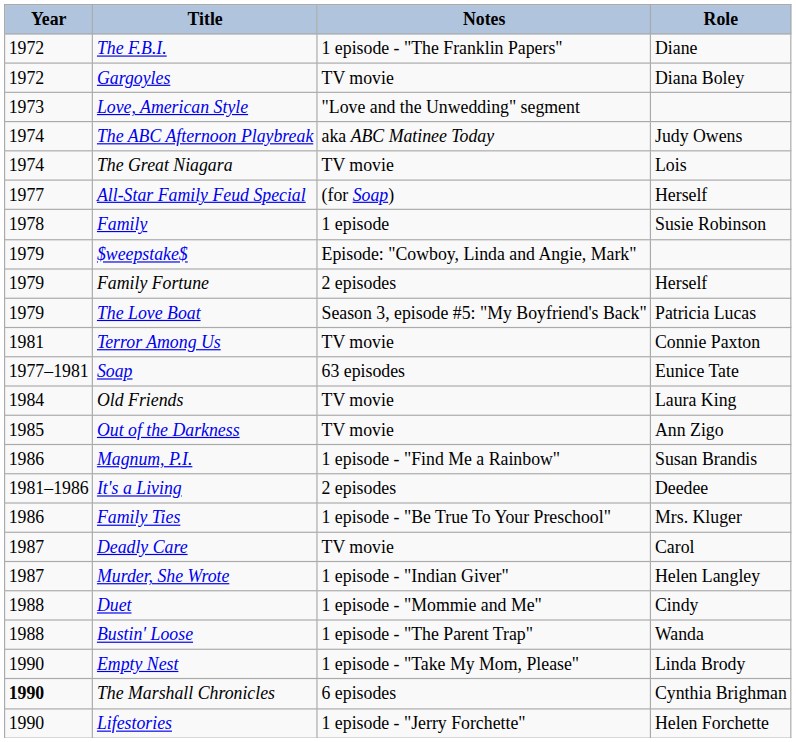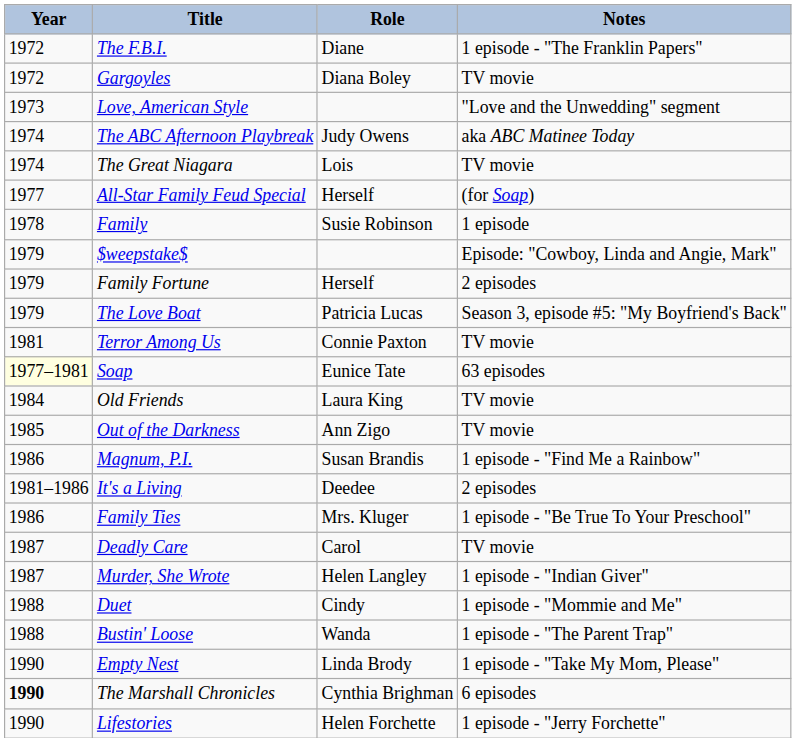columns swapped: Role <-> Notes
Soap | Year: no background -> lightyellow background
